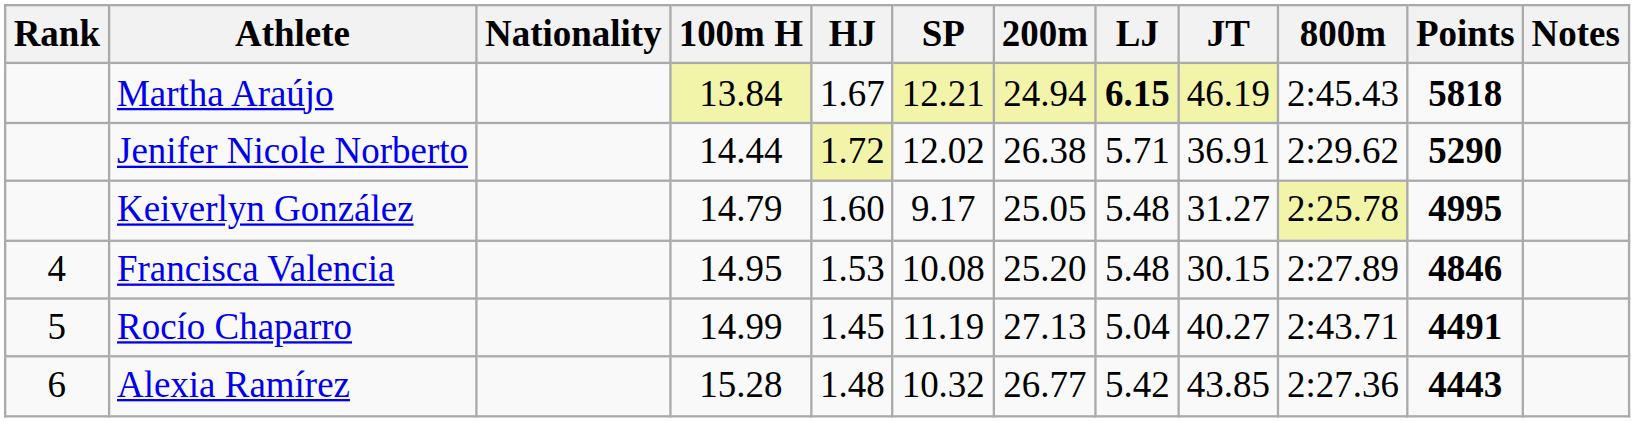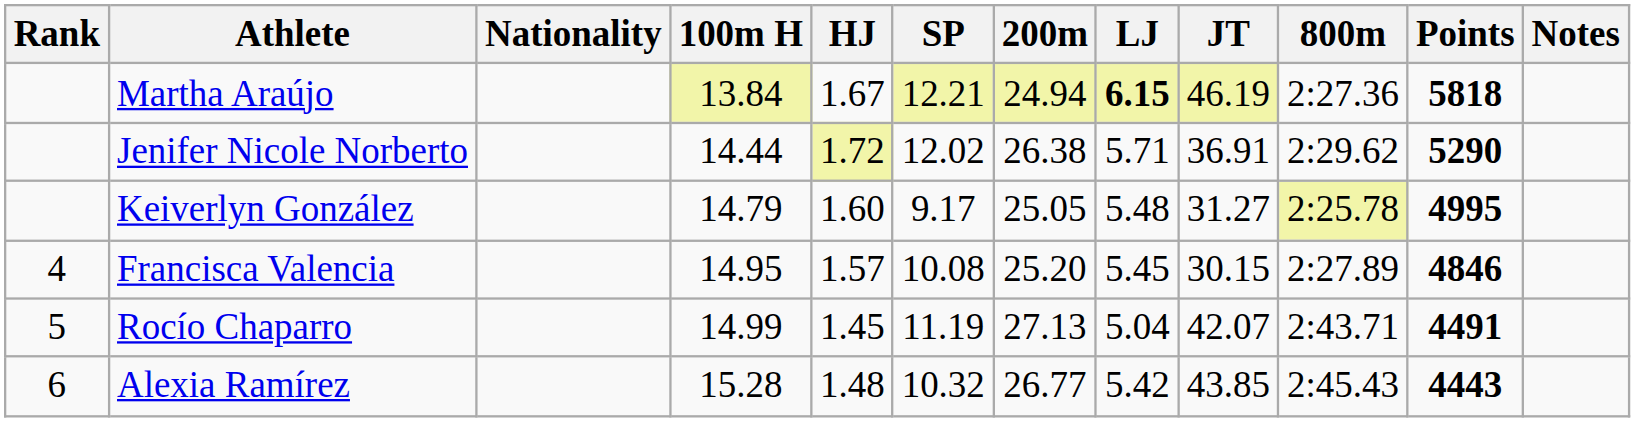Martha Araújo | 800m: 2:45.43 -> 2:27.36
Francisca Valencia | HJ: 1.53 -> 1.57
Francisca Valencia | LJ: 5.48 -> 5.45
Rocío Chaparro | JT: 40.27 -> 42.07
Alexia Ramírez | 800m: 2:27.36 -> 2:45.43
